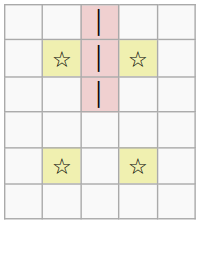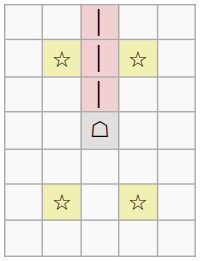+ row: ☖
